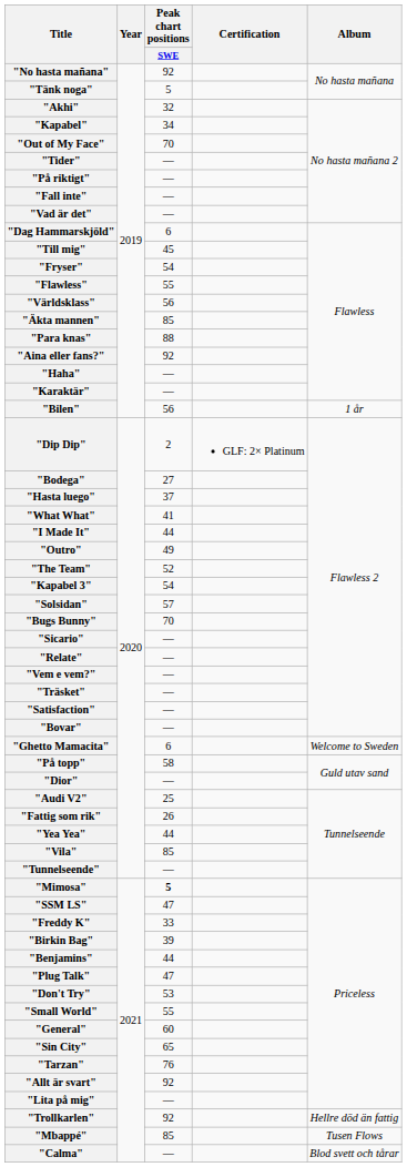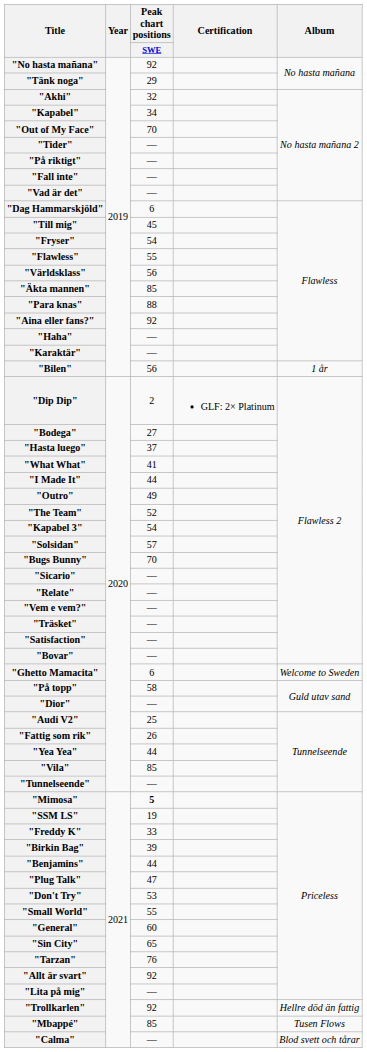"Tänk noga" | Peak chart positions / SWE: 5 -> 29
"SSM LS" | Peak chart positions / SWE: 47 -> 19
